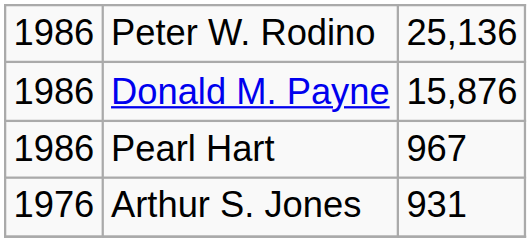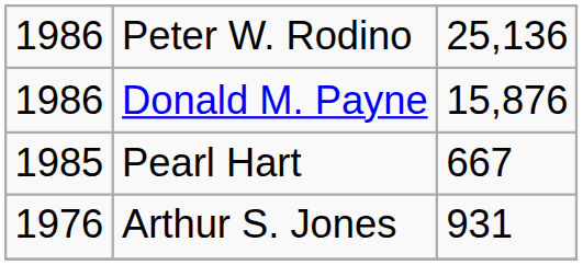Pearl Hart | column 1: 1986 -> 1985
Pearl Hart | column 3: 967 -> 667
